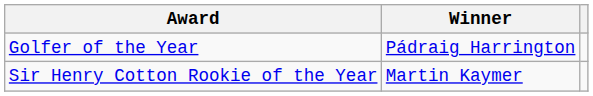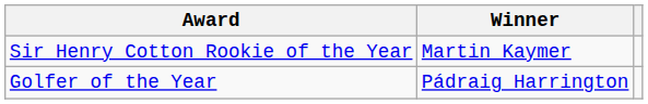rows swapped: Golfer of the Year <-> Sir Henry Cotton Rookie of the Year
